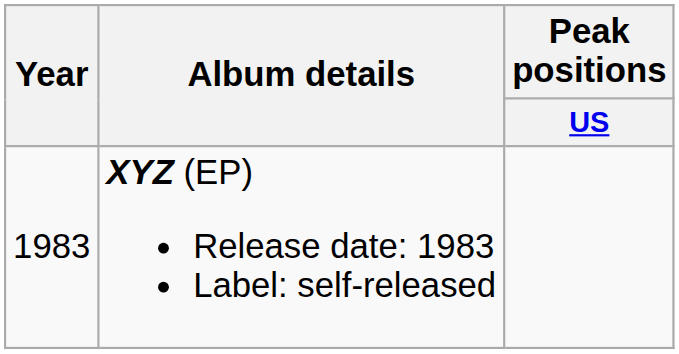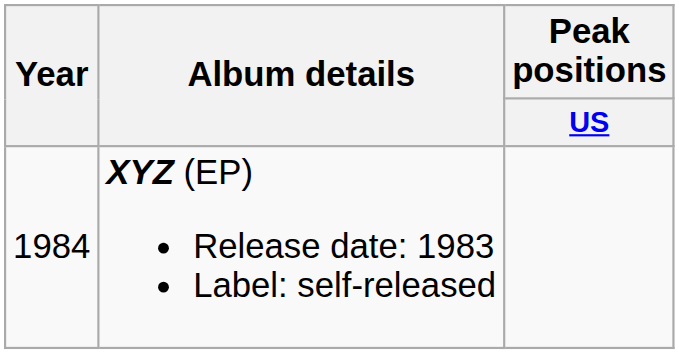XYZ (EP) Release date: 1983 Label: self-released | Year: 1983 -> 1984
